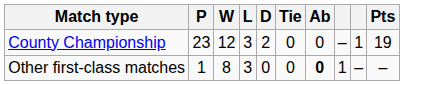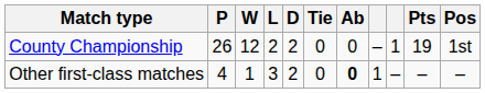+ column: Pos | 1st | –
County Championship | P: 23 -> 26
County Championship | L: 3 -> 2
Other first-class matches | P: 1 -> 4
Other first-class matches | W: 8 -> 1
Other first-class matches | D: 0 -> 2
